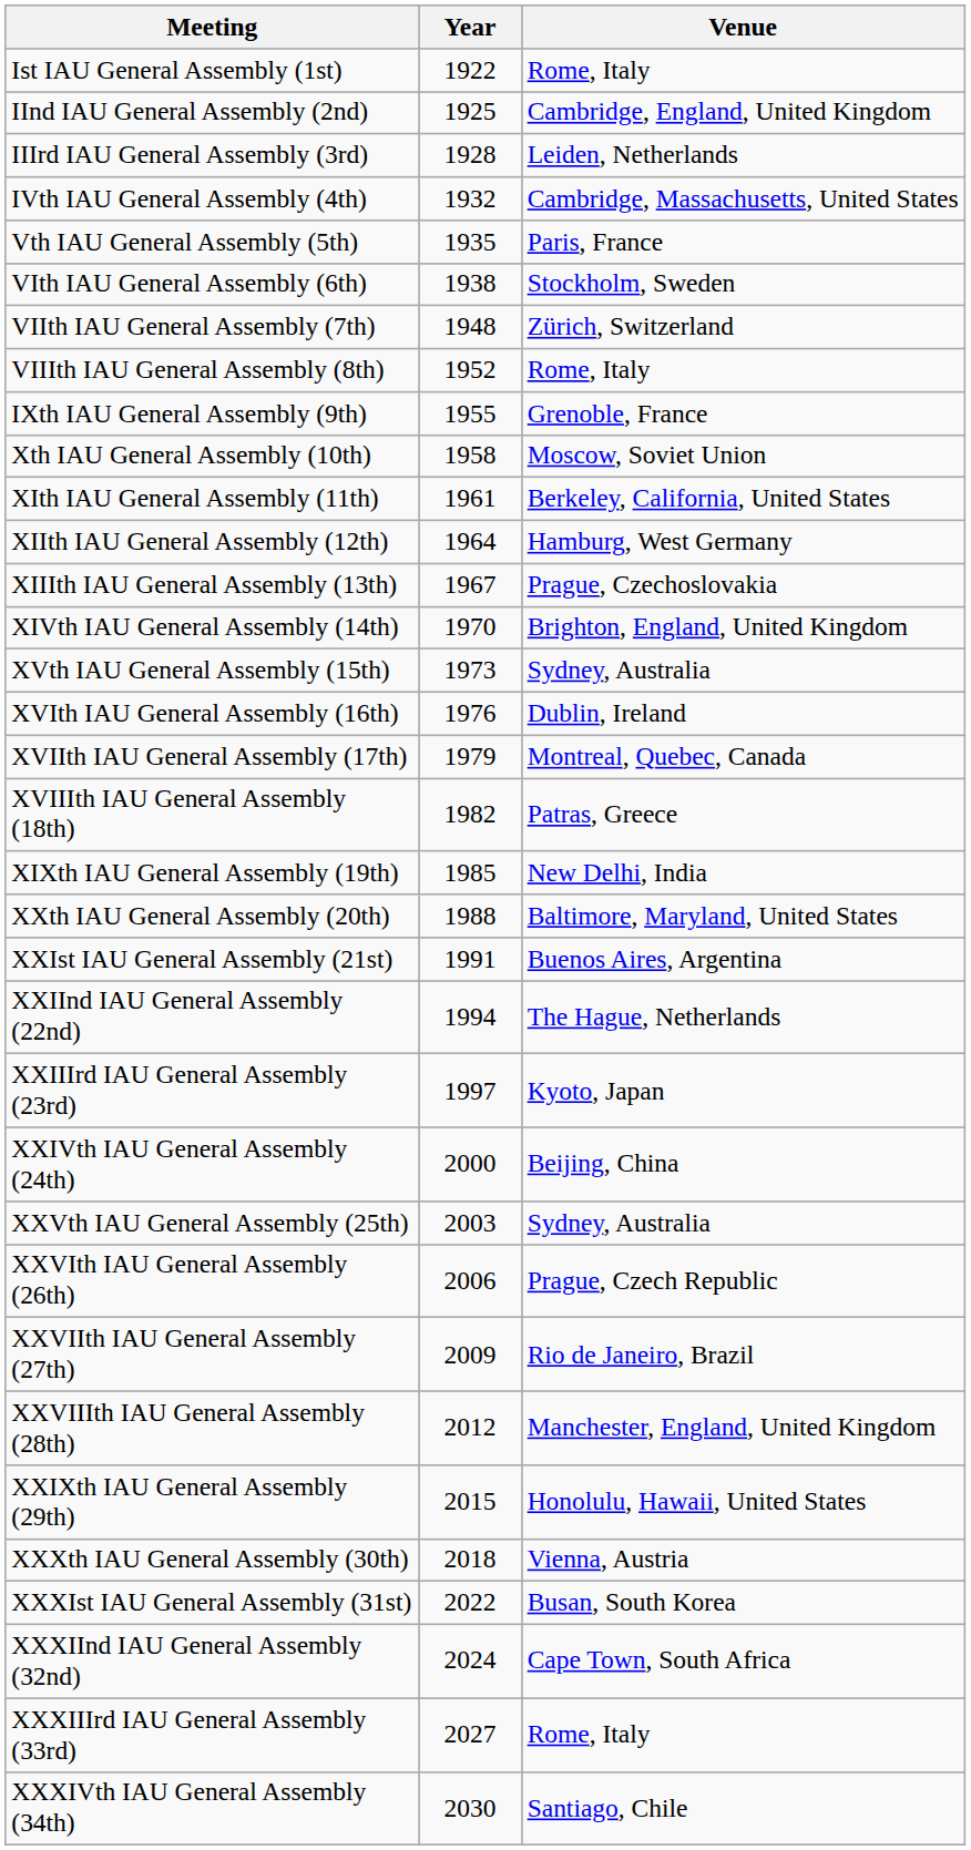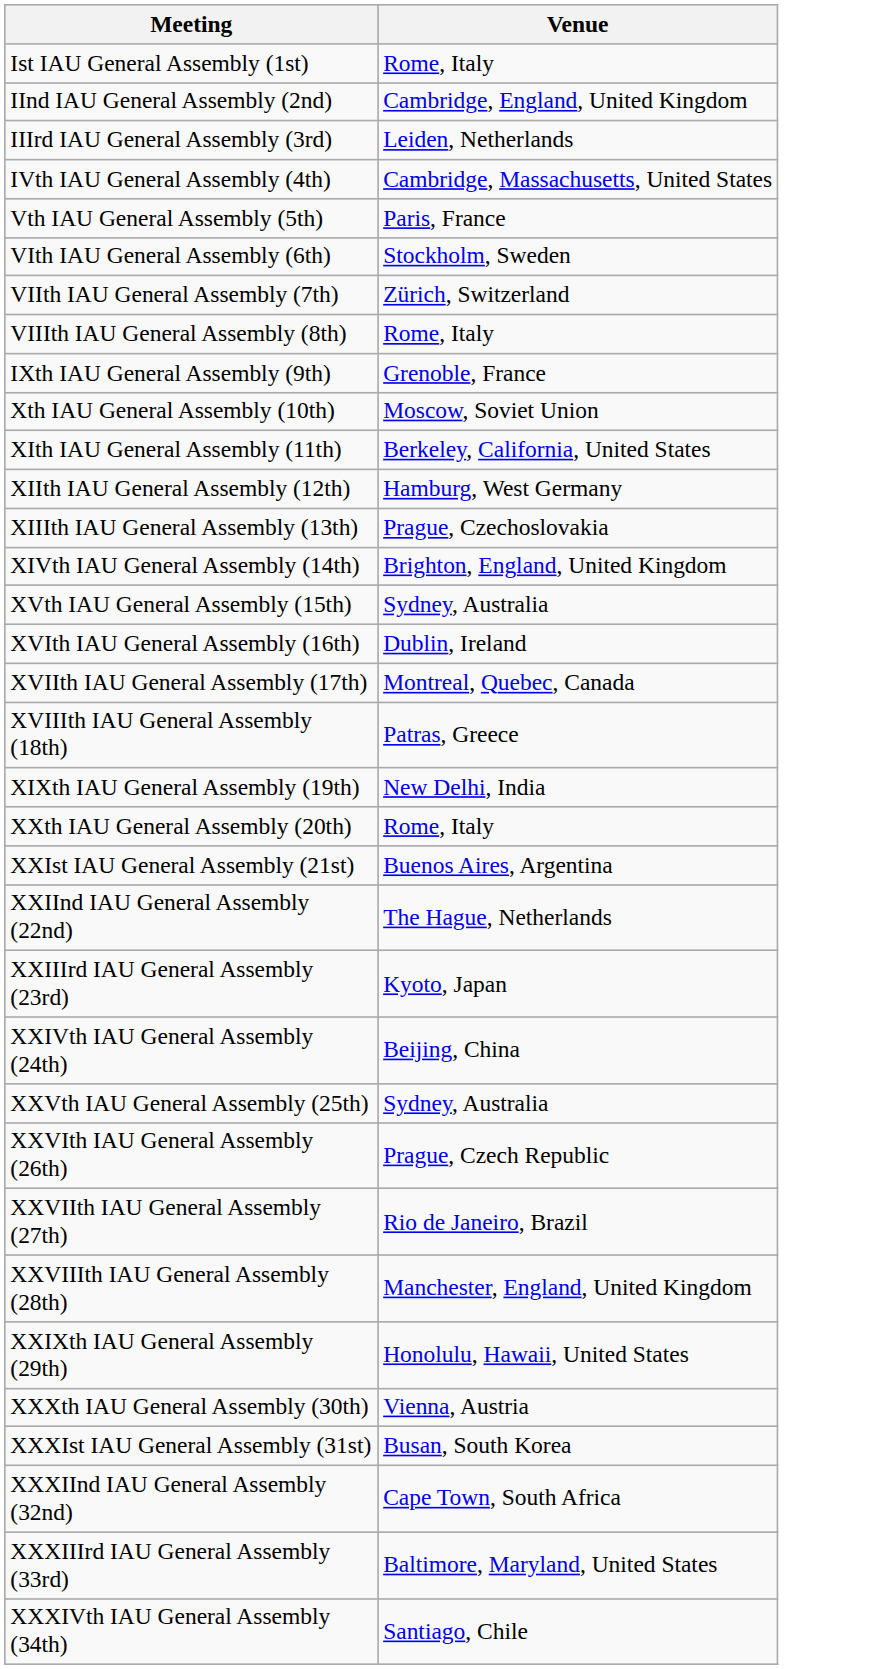- column: Year | 1922 | 1925 | 1928 | 1932 | 1935 | 1938 | 1948 | 1952 | 1955 | 1958 | 1961 | 1964 | 1967 | 1970 | 1973 | 1976 | 1979 | 1982 | 1985 | 1988 | 1991 | 1994 | 1997 | 2000 | 2003 | 2006 | 2009 | 2012 | 2015 | 2018 | 2022 | 2024 | 2027 | 2030
XXth IAU General Assembly (20th) | Venue: Baltimore, Maryland, United States -> Rome, Italy
XXXIIIrd IAU General Assembly (33rd) | Venue: Rome, Italy -> Baltimore, Maryland, United States
